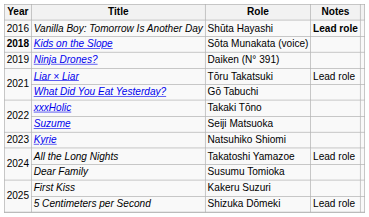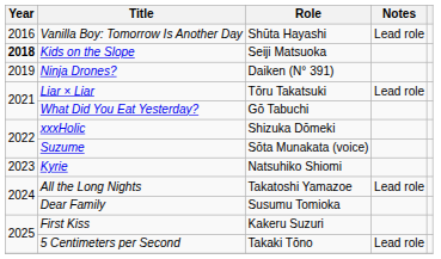Vanilla Boy: Tomorrow Is Another Day | Notes: bold -> normal
Kids on the Slope | Role: Sōta Munakata (voice) -> Seiji Matsuoka
xxxHolic | Role: Takaki Tōno -> Shizuka Dōmeki
Suzume | Role: Seiji Matsuoka -> Sōta Munakata (voice)
5 Centimeters per Second | Role: Shizuka Dōmeki -> Takaki Tōno
